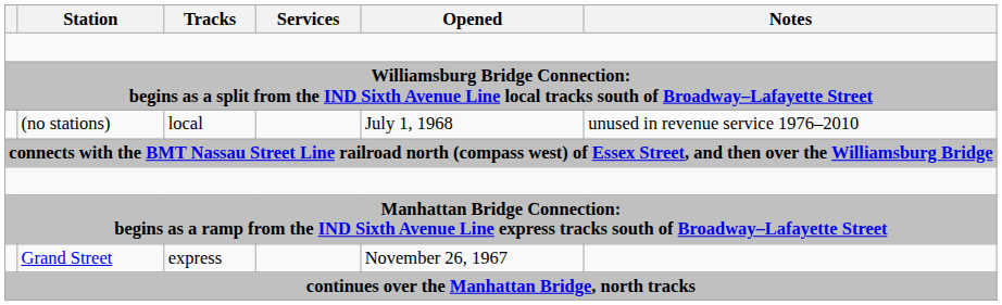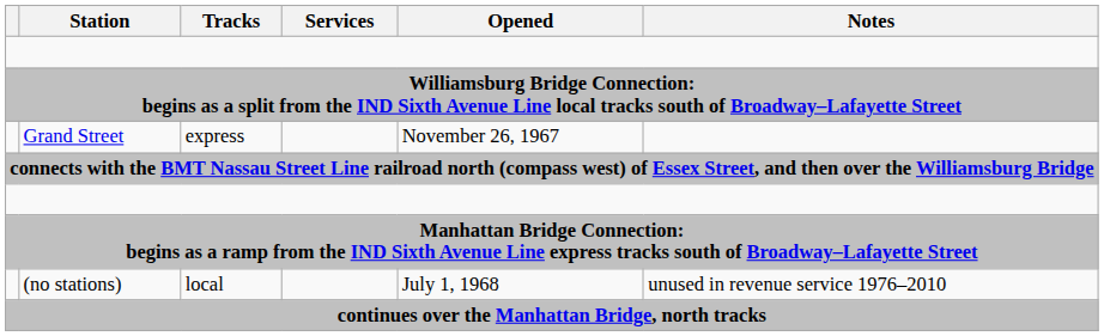rows swapped: (no stations) <-> Grand Street
